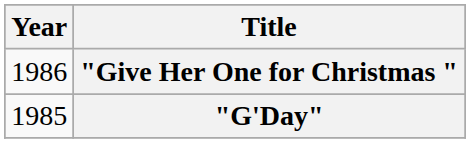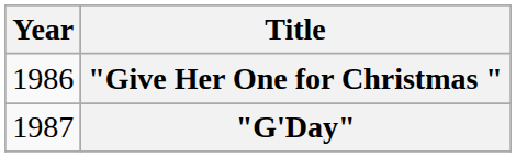"G'Day" | Year: 1985 -> 1987
